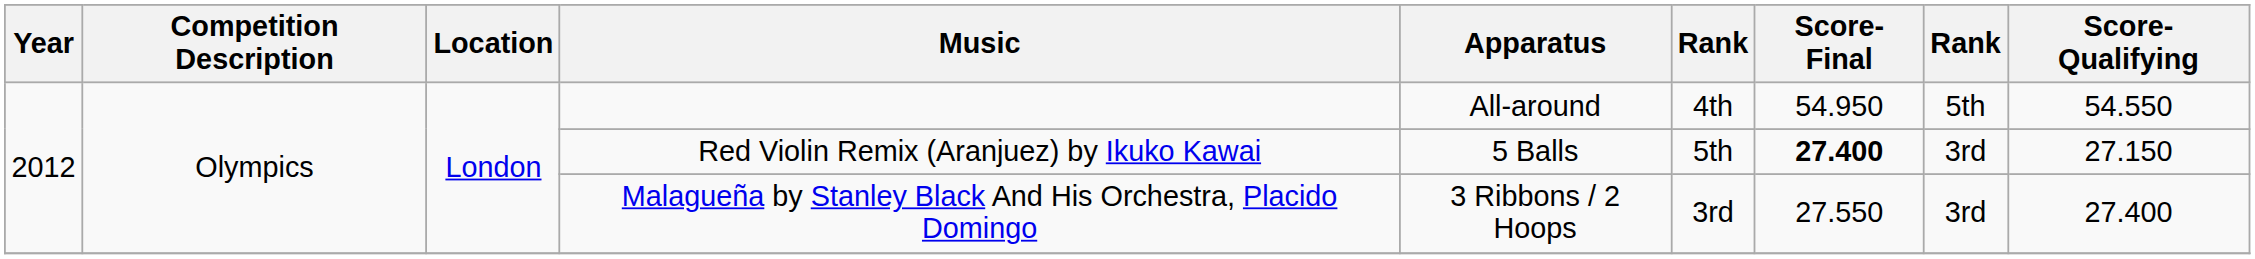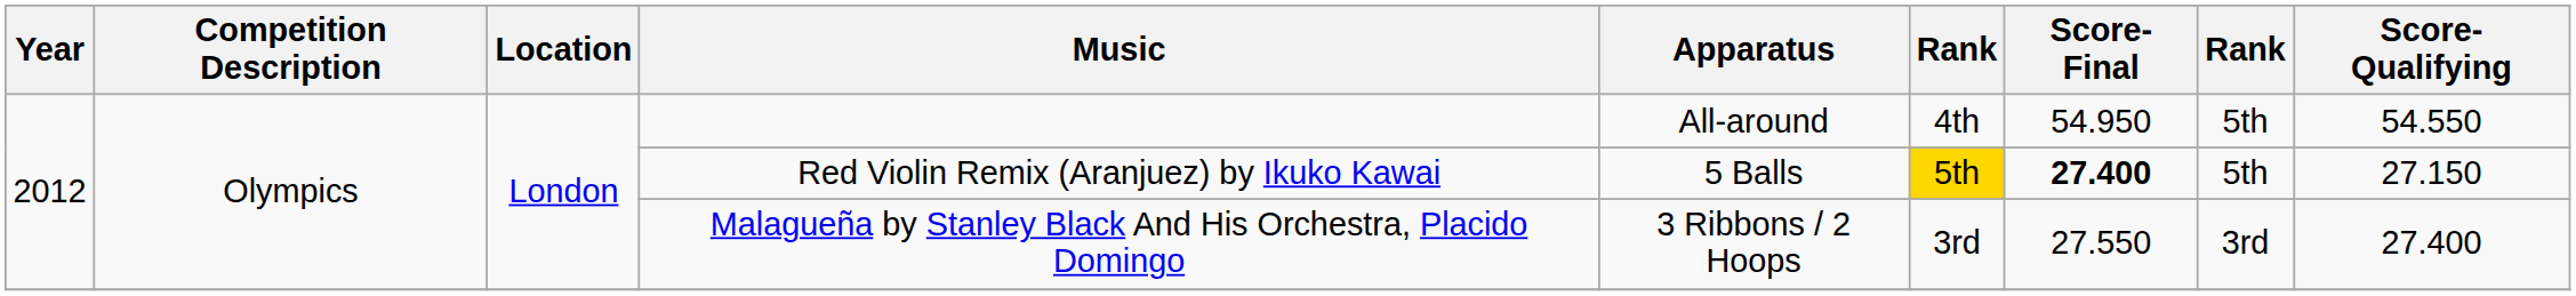Red Violin Remix (Aranjuez) by Ikuko Kawai | column 6: no background -> gold background
Red Violin Remix (Aranjuez) by Ikuko Kawai | column 8: 3rd -> 5th
